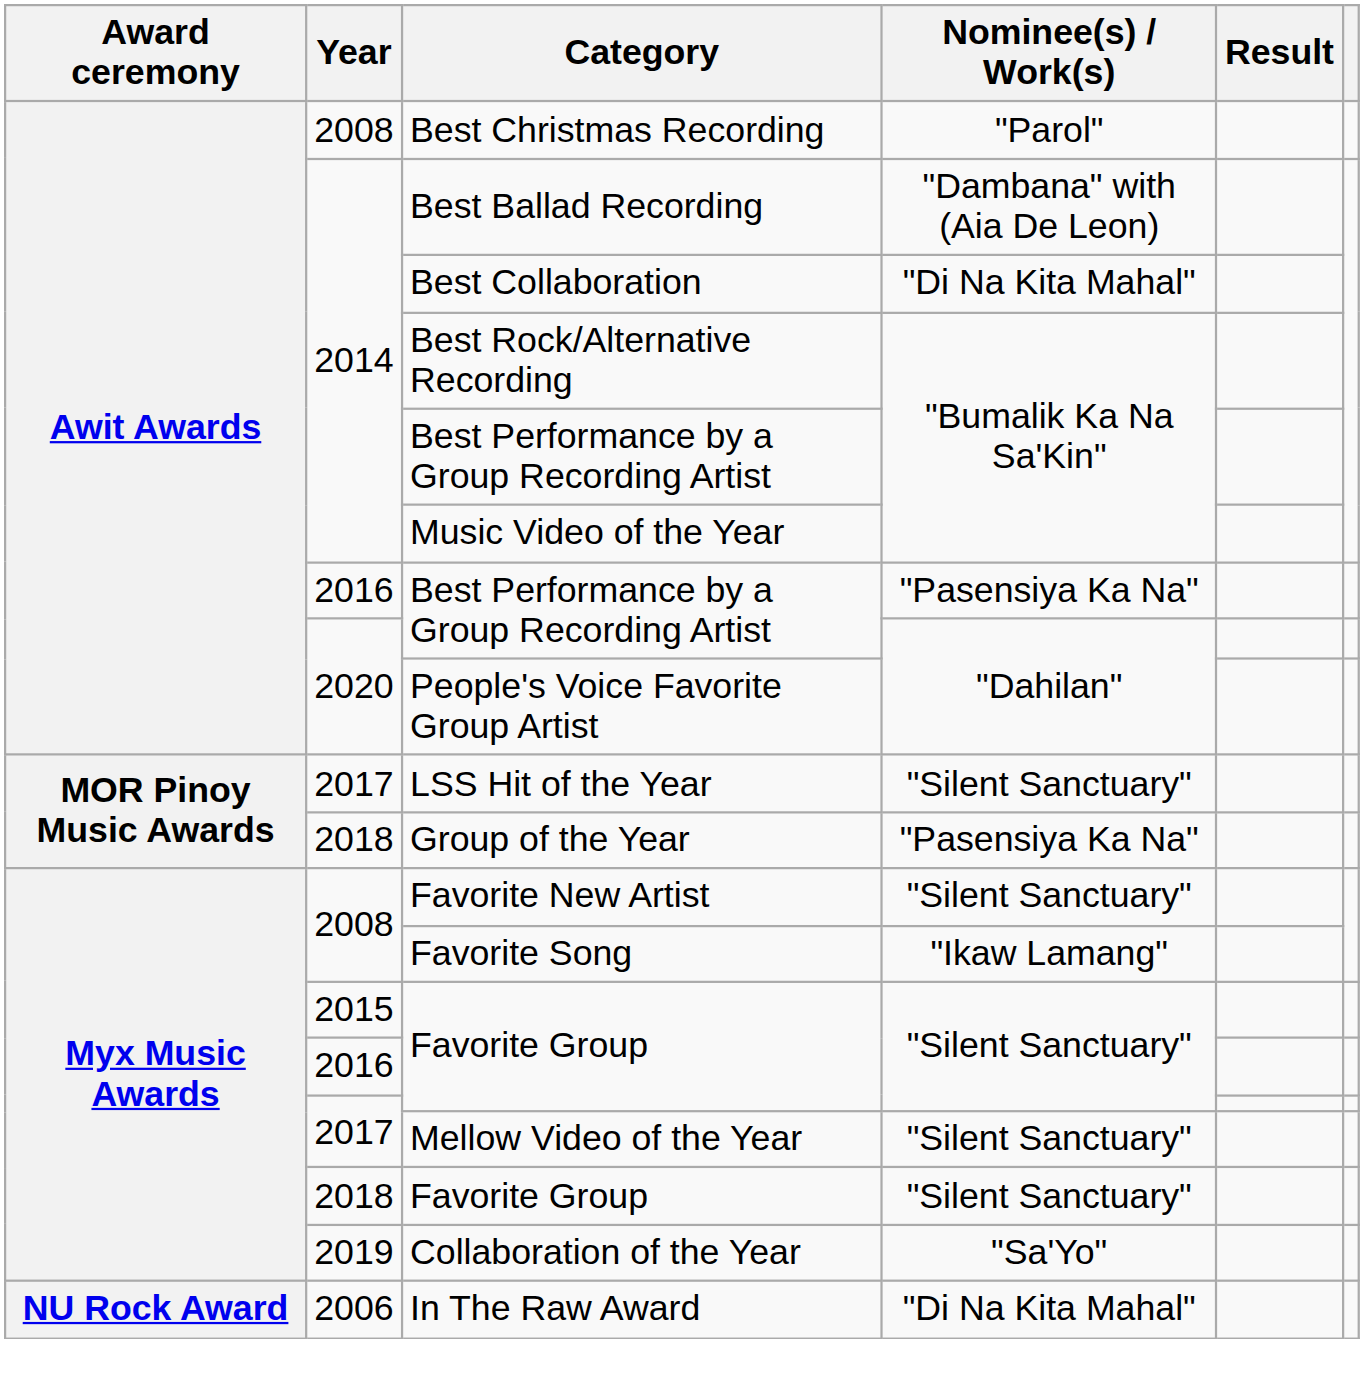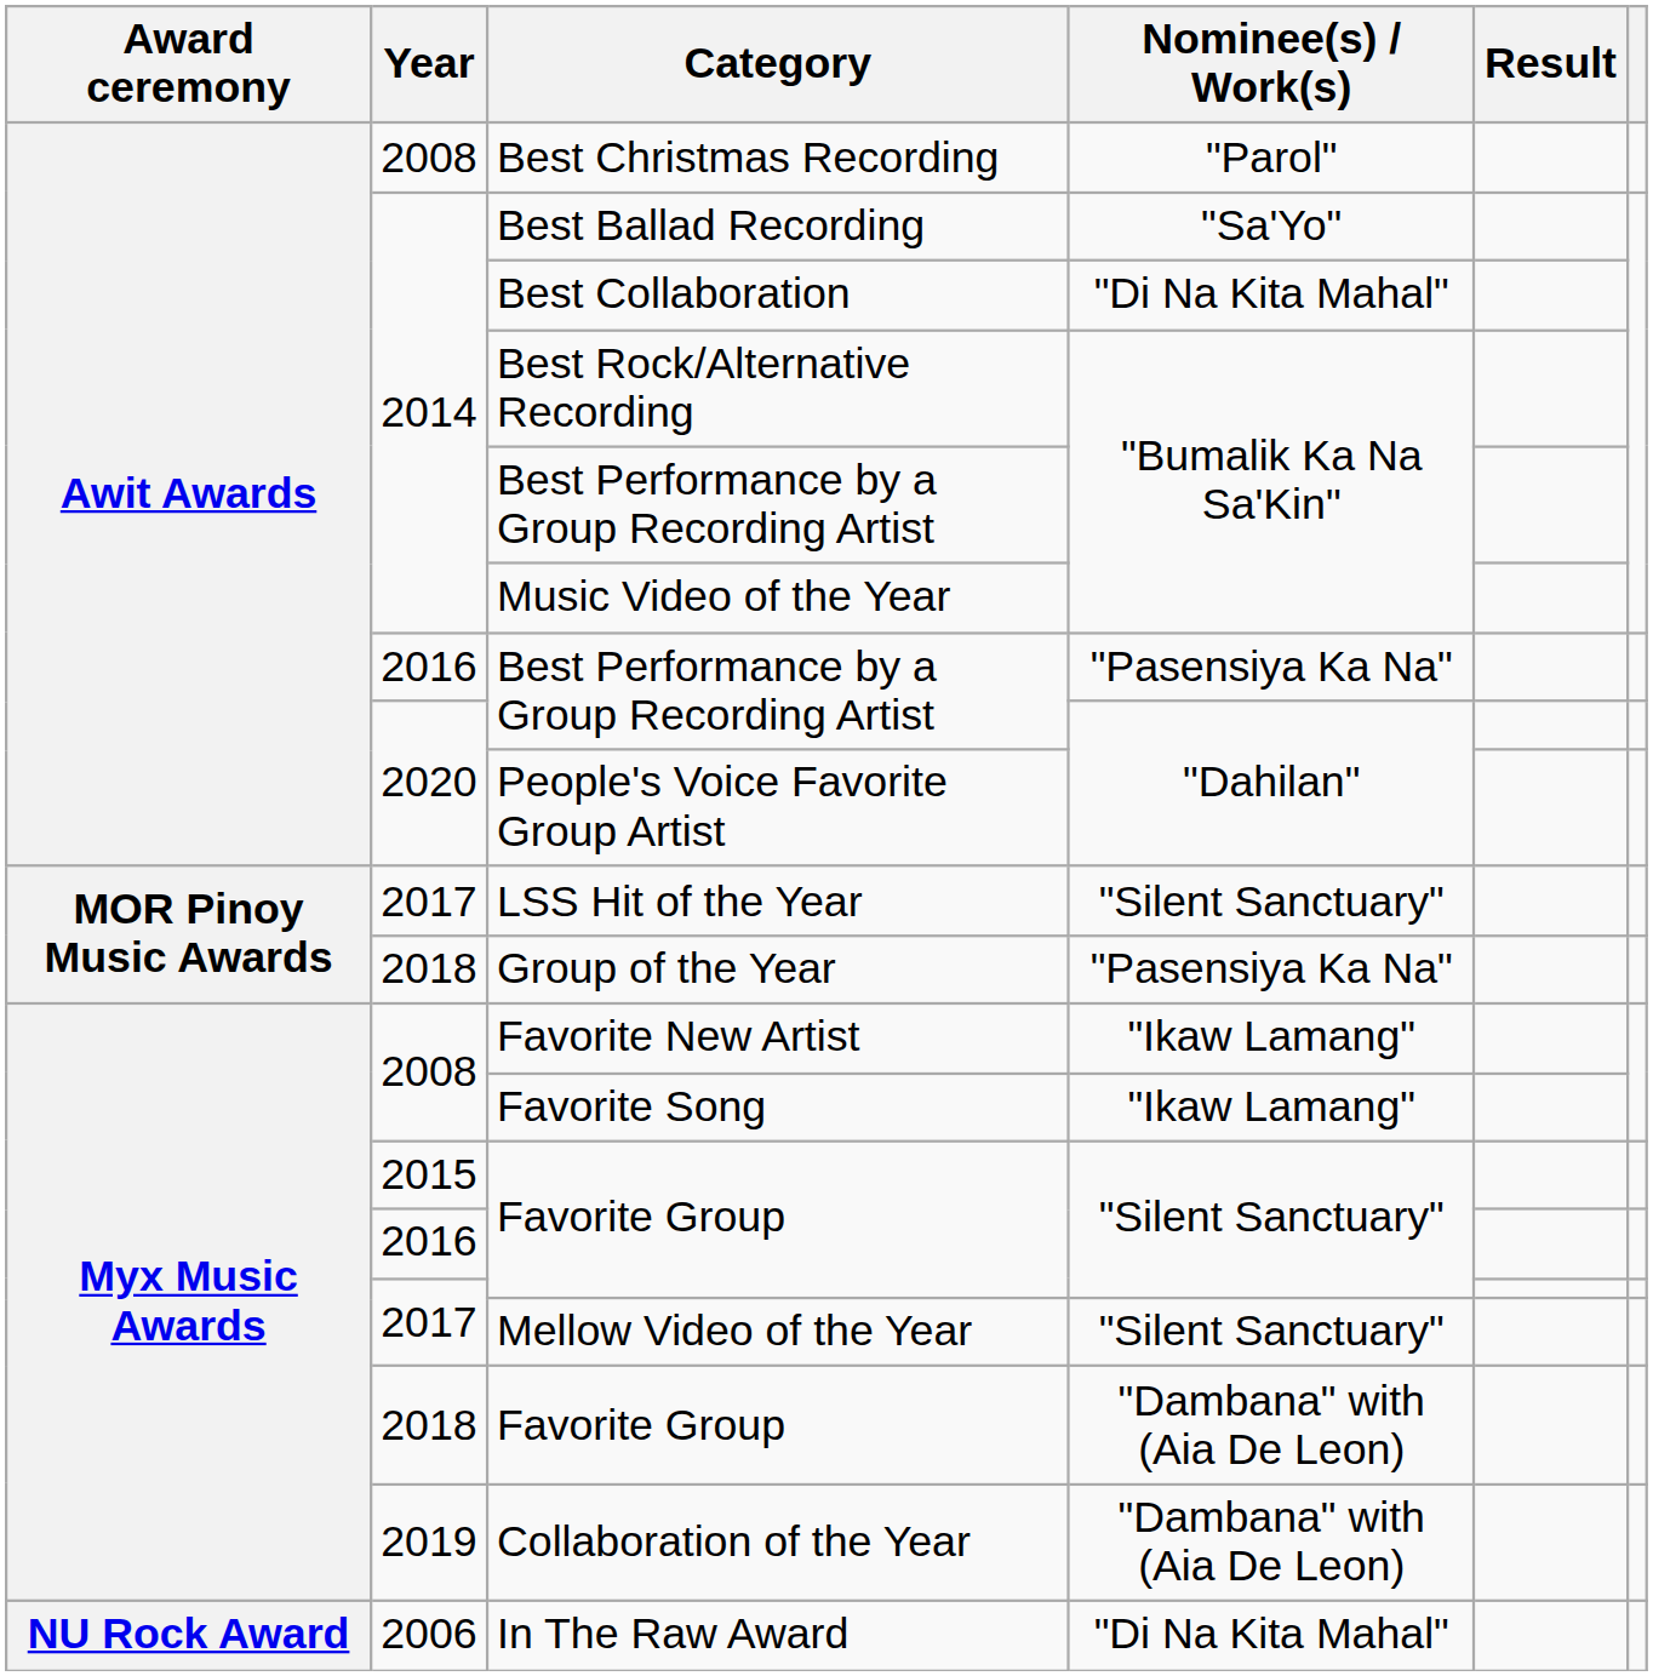Best Ballad Recording | Nominee(s) / Work(s): "Dambana" with (Aia De Leon) -> "Sa'Yo"
Favorite New Artist | Nominee(s) / Work(s): "Silent Sanctuary" -> "Ikaw Lamang"
2018 / Favorite Group | Nominee(s) / Work(s): "Silent Sanctuary" -> "Dambana" with (Aia De Leon)
Collaboration of the Year | Nominee(s) / Work(s): "Sa'Yo" -> "Dambana" with (Aia De Leon)
